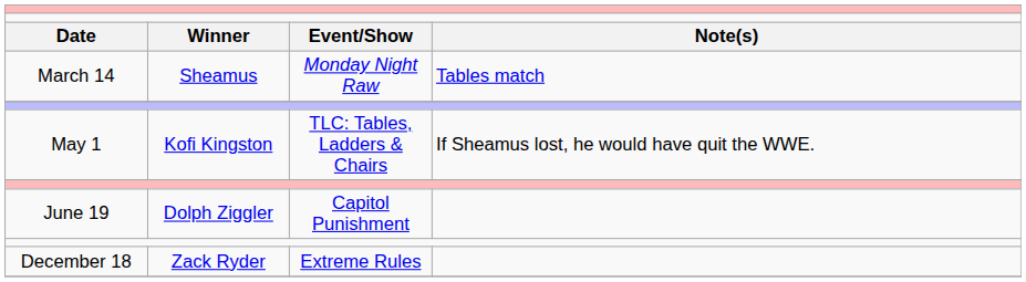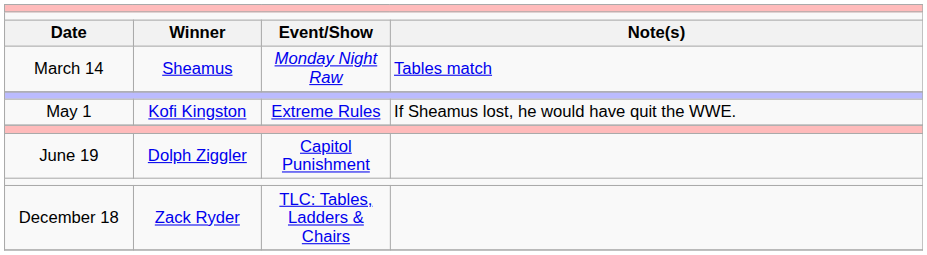May 1 | column 3: TLC: Tables, Ladders & Chairs -> Extreme Rules
December 18 | column 3: Extreme Rules -> TLC: Tables, Ladders & Chairs
